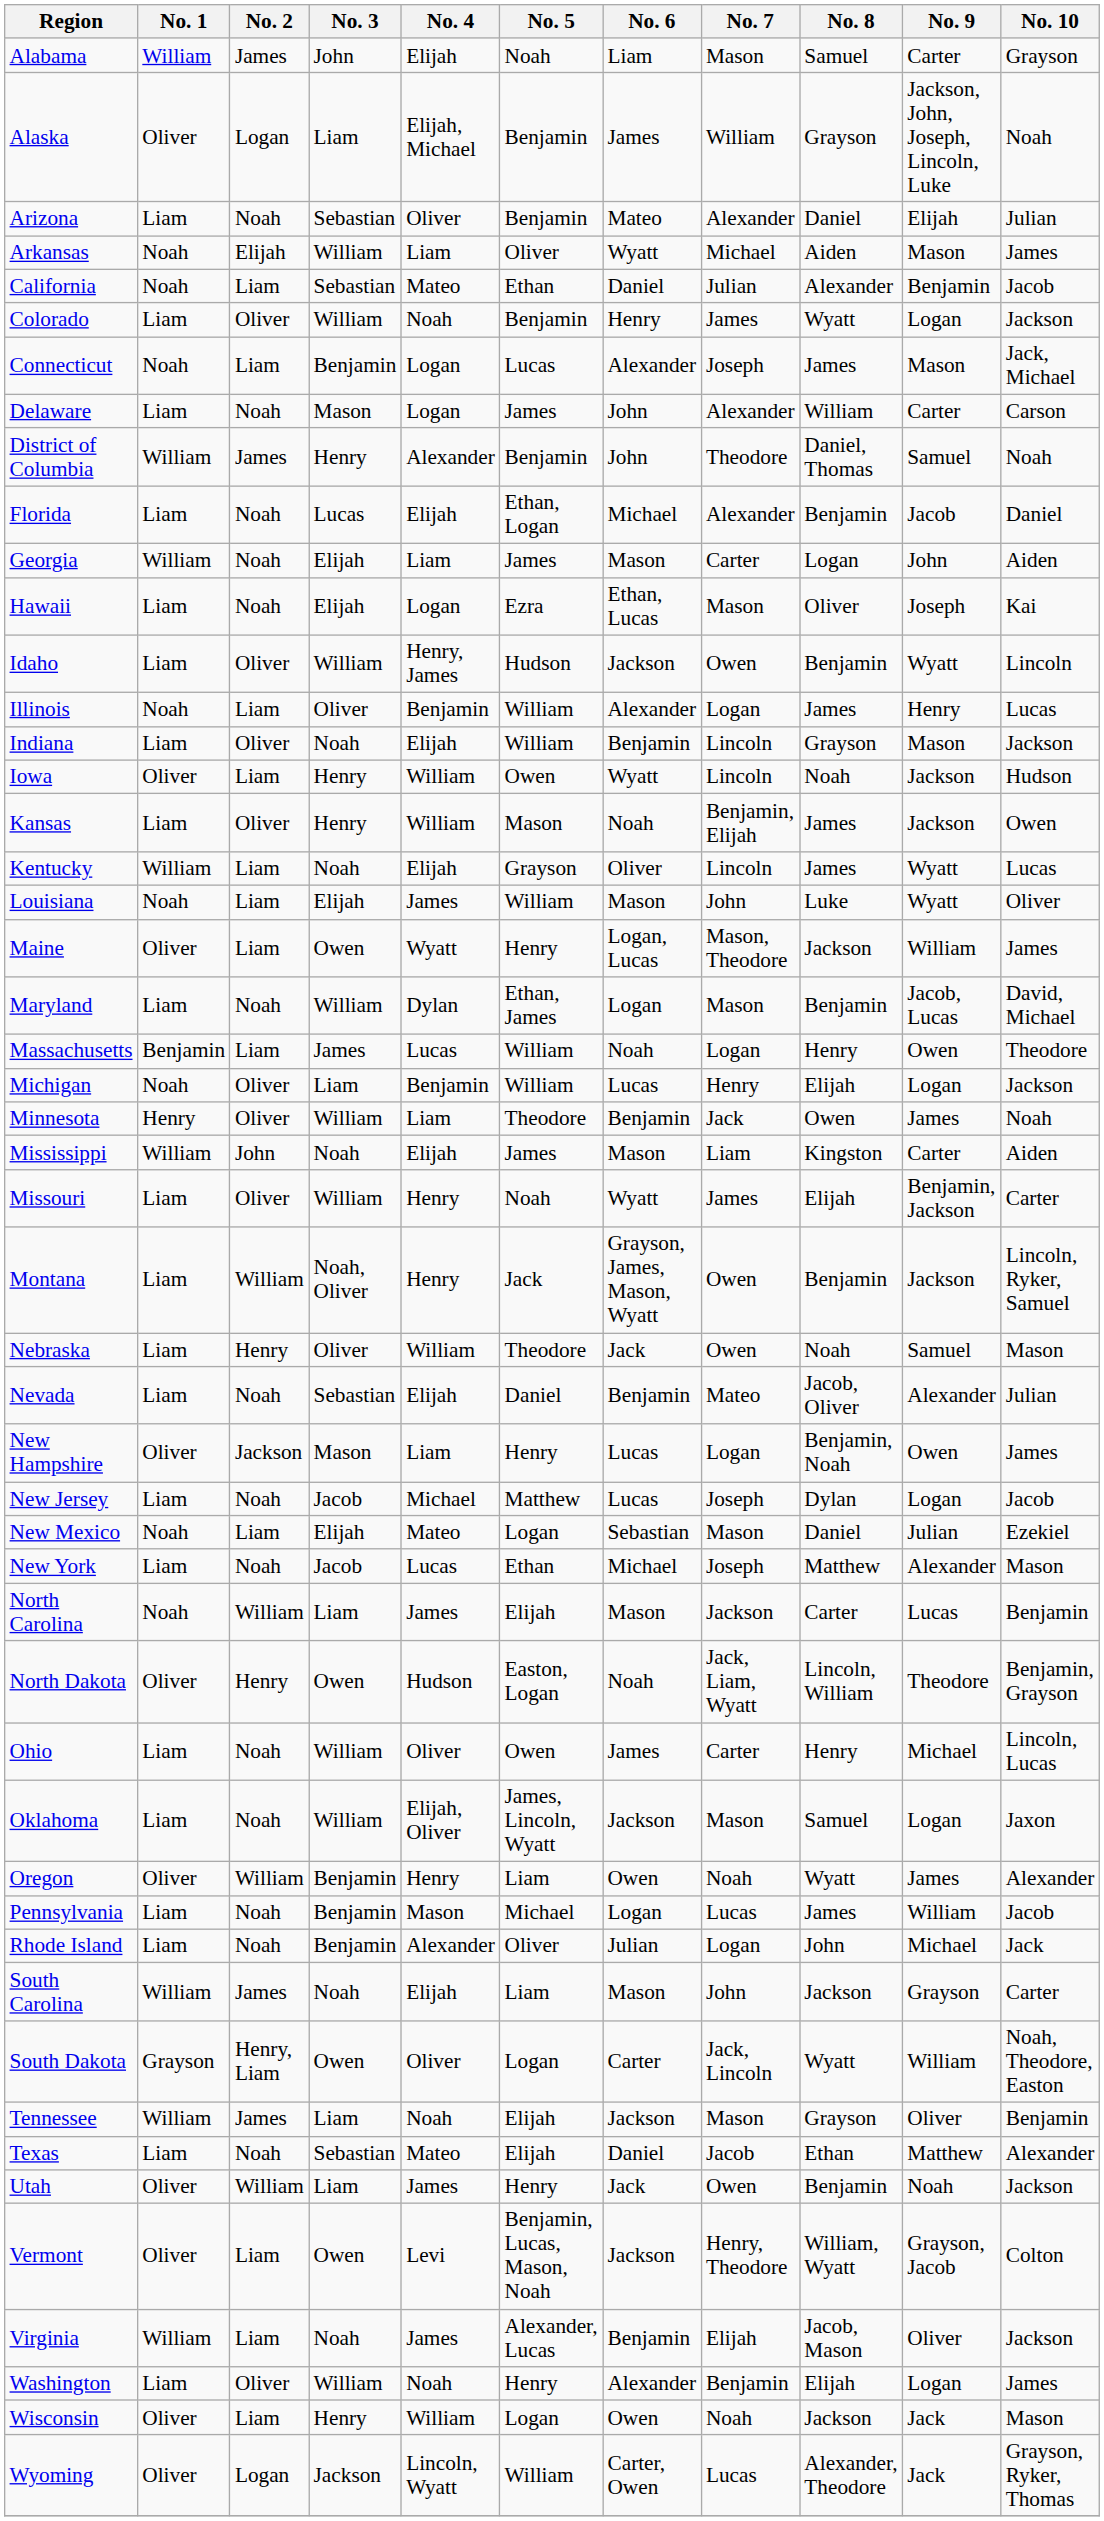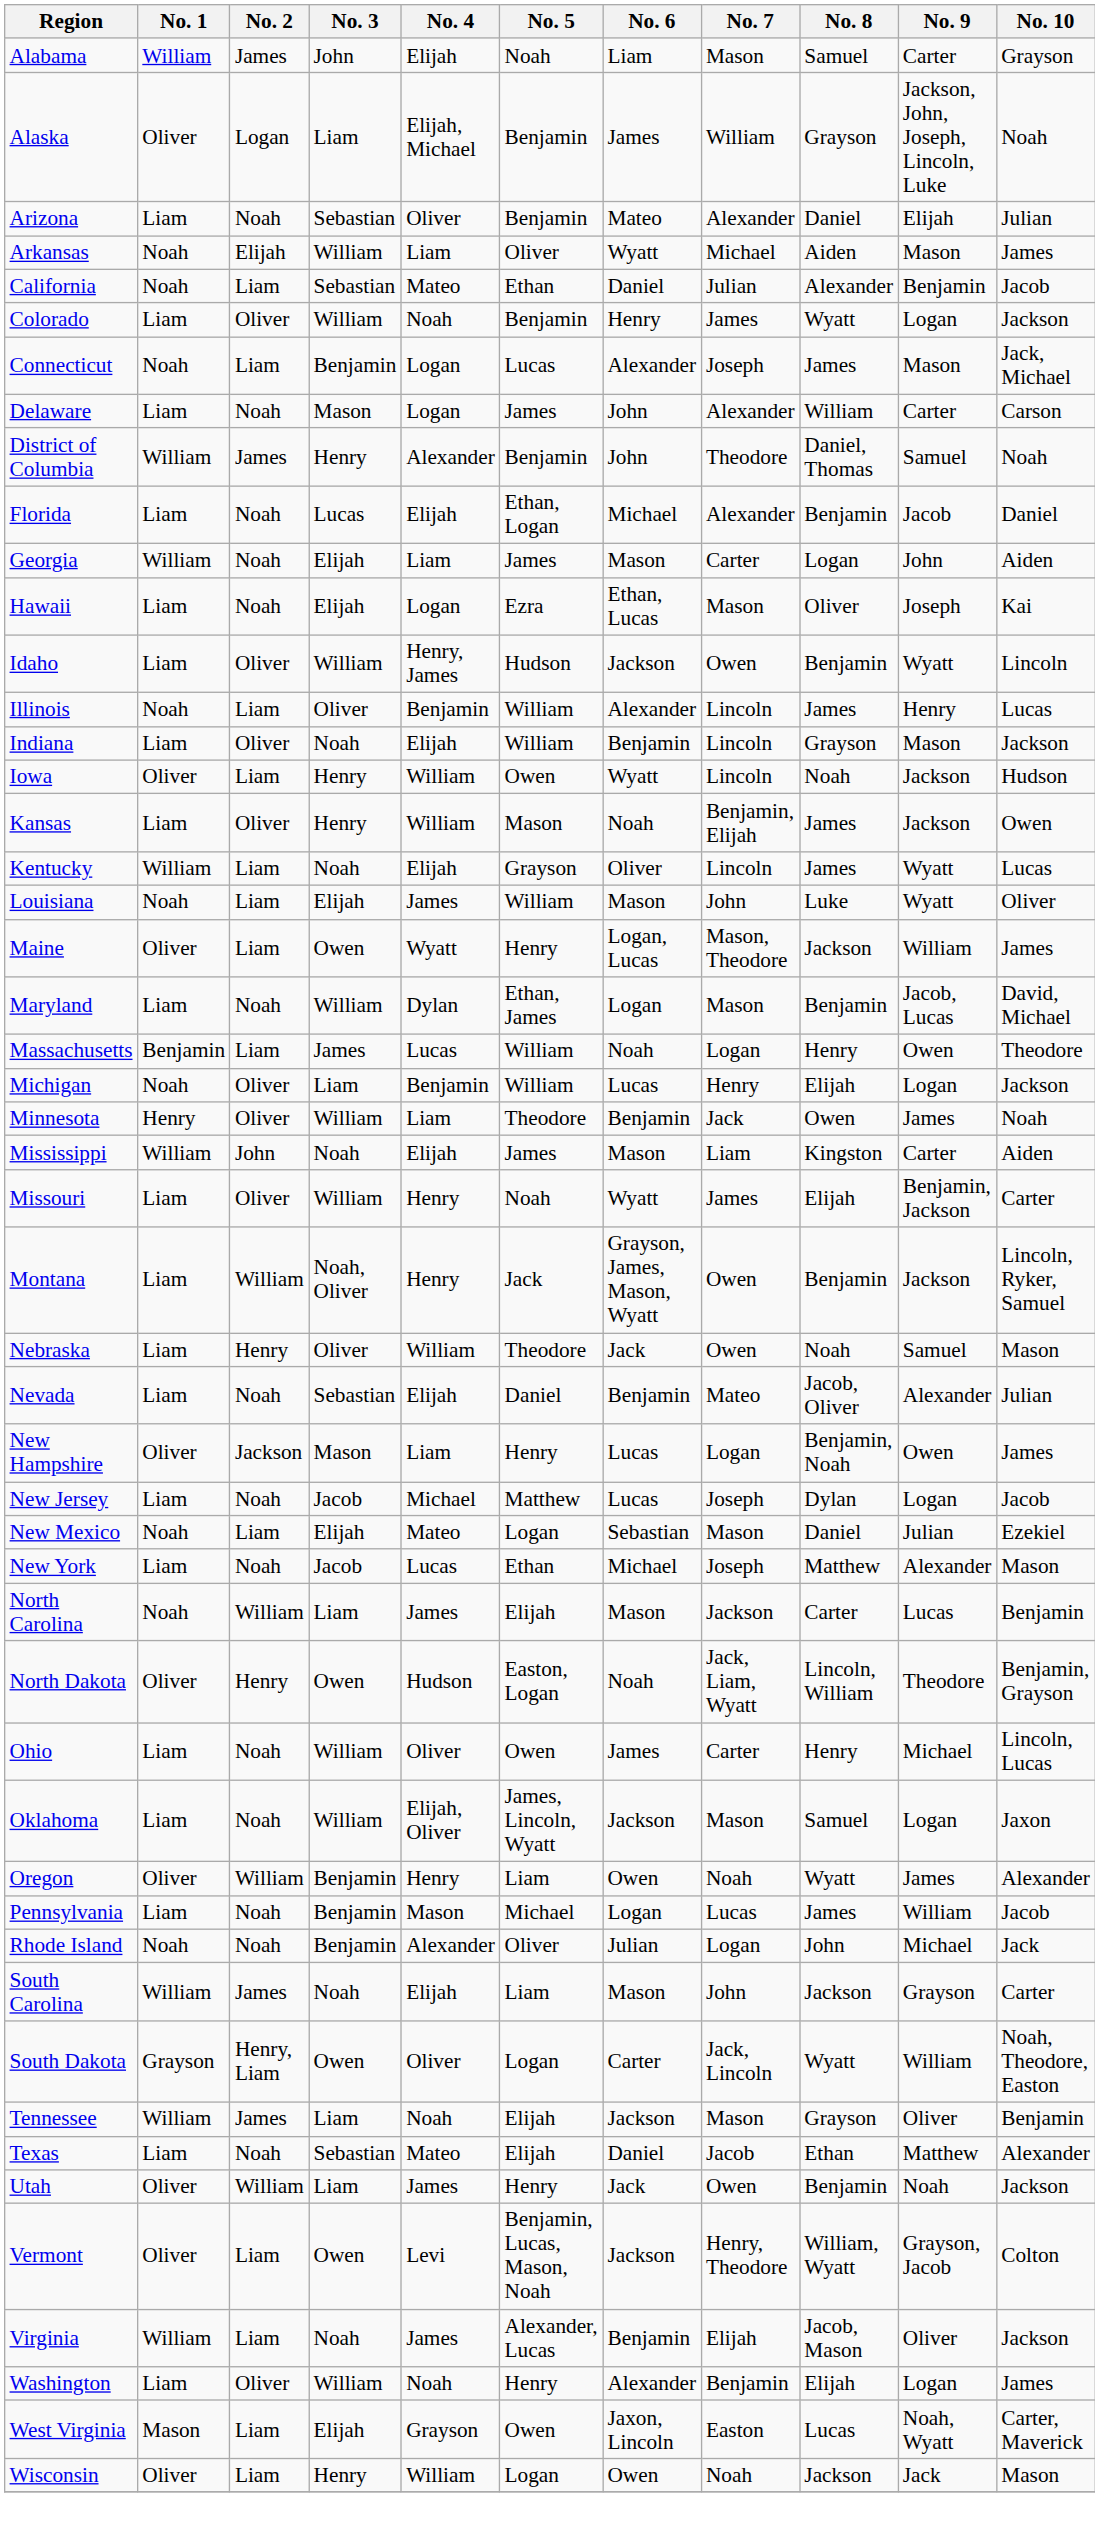Illinois | No. 7: Logan -> Lincoln
Rhode Island | No. 1: Liam -> Noah
+ row: West Virginia | Mason | Liam | Elijah | Grayson | Owen | Jaxon, Lincoln | Easton | Lucas | Noah, Wyatt | Carter, Maverick
- row: Wyoming | Oliver | Logan | Jackson | Lincoln, Wyatt | William | Carter, Owen | Lucas | Alexander, Theodore | Jack | Grayson, Ryker, Thomas
